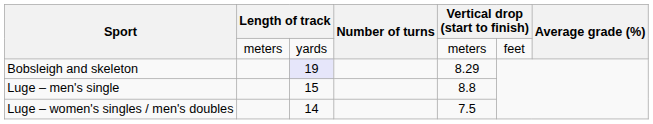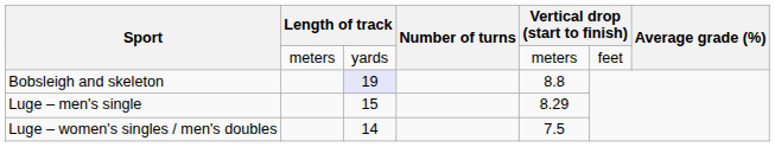Bobsleigh and skeleton | column 5: 8.29 -> 8.8
Luge – men's single | column 5: 8.8 -> 8.29
